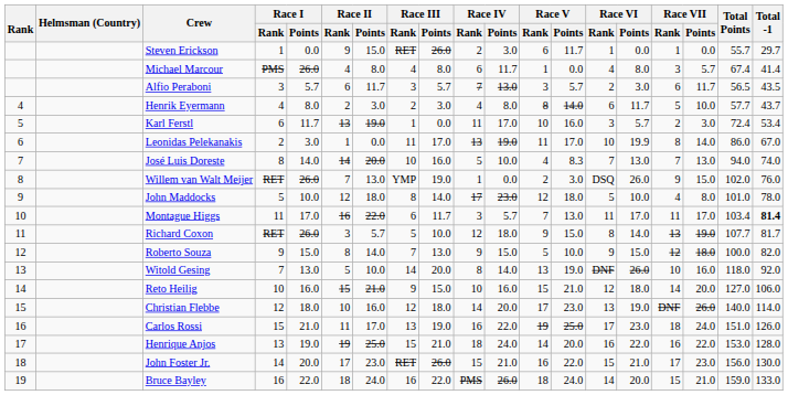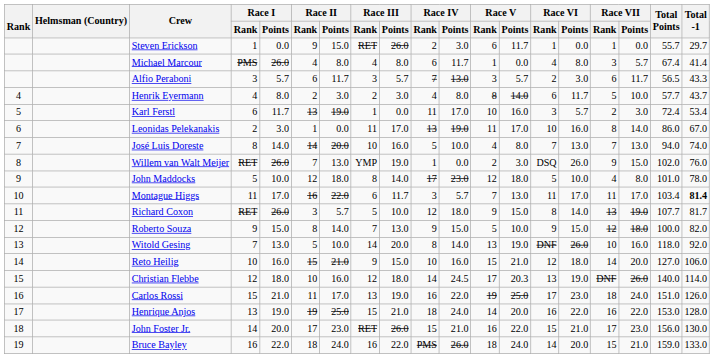Alfio Peraboni | Total -1: 43.5 -> 43.3
Leonidas Pelekanakis | Race VI / Points: 19.9 -> 16.0
José Luis Doreste | Race V / Points: 8.3 -> 8.0
Christian Flebbe | Race IV / Points: 20.0 -> 24.5
Christian Flebbe | Race V / Points: 23.0 -> 20.3
